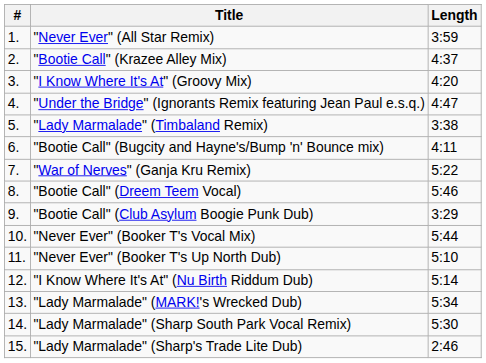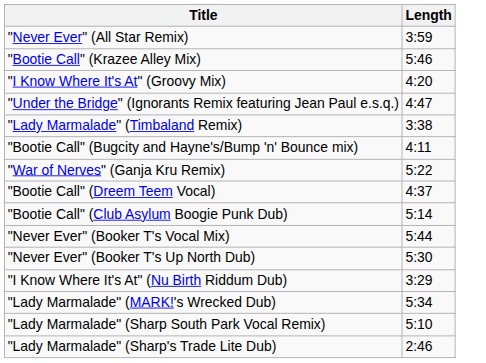- column: # | 1. | 2. | 3. | 4. | 5. | 6. | 7. | 8. | 9. | 10. | 11. | 12. | 13. | 14. | 15.
"Bootie Call" (Krazee Alley Mix) | Length: 4:37 -> 5:46
"Bootie Call" (Dreem Teem Vocal) | Length: 5:46 -> 4:37
"Bootie Call" (Club Asylum Boogie Punk Dub) | Length: 3:29 -> 5:14
"Never Ever" (Booker T's Up North Dub) | Length: 5:10 -> 5:30
"I Know Where It's At" (Nu Birth Riddum Dub) | Length: 5:14 -> 3:29
"Lady Marmalade" (Sharp South Park Vocal Remix) | Length: 5:30 -> 5:10
